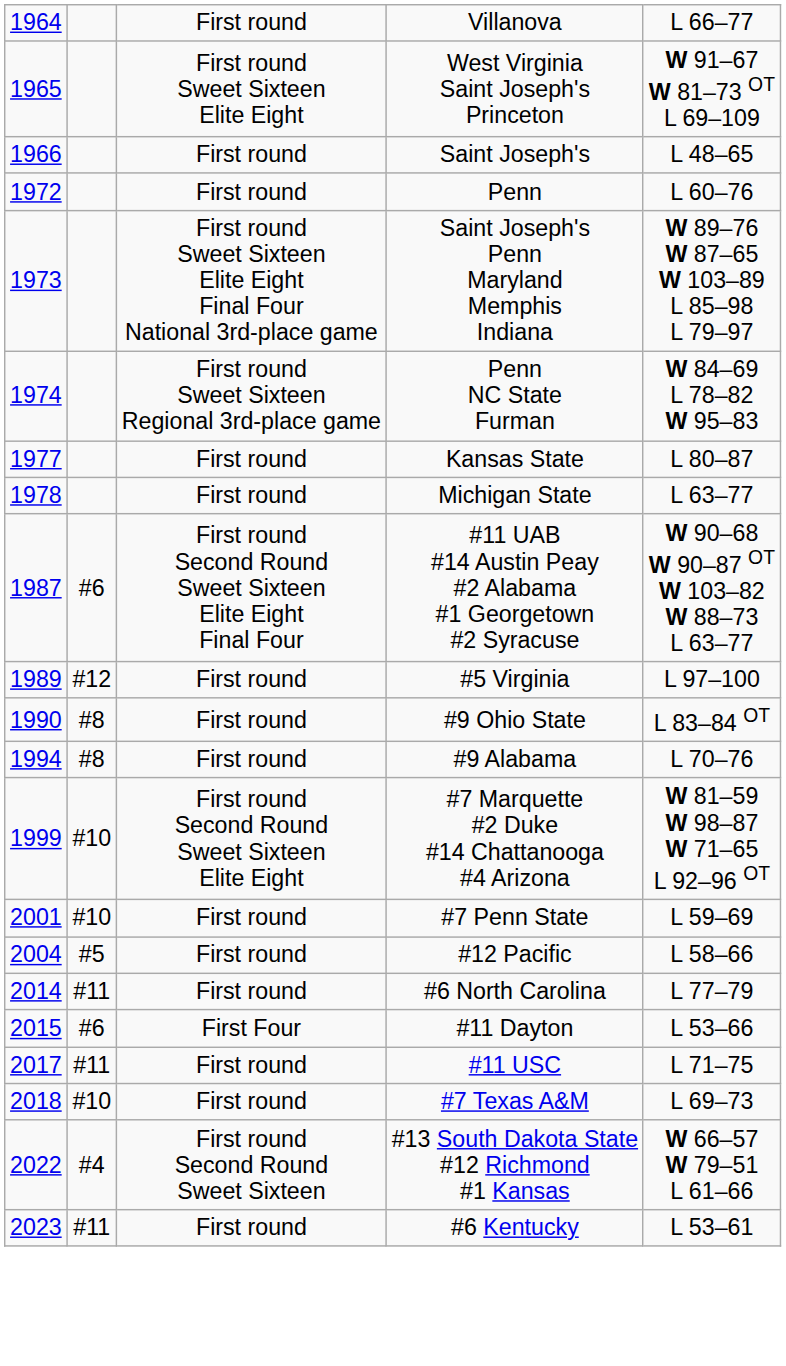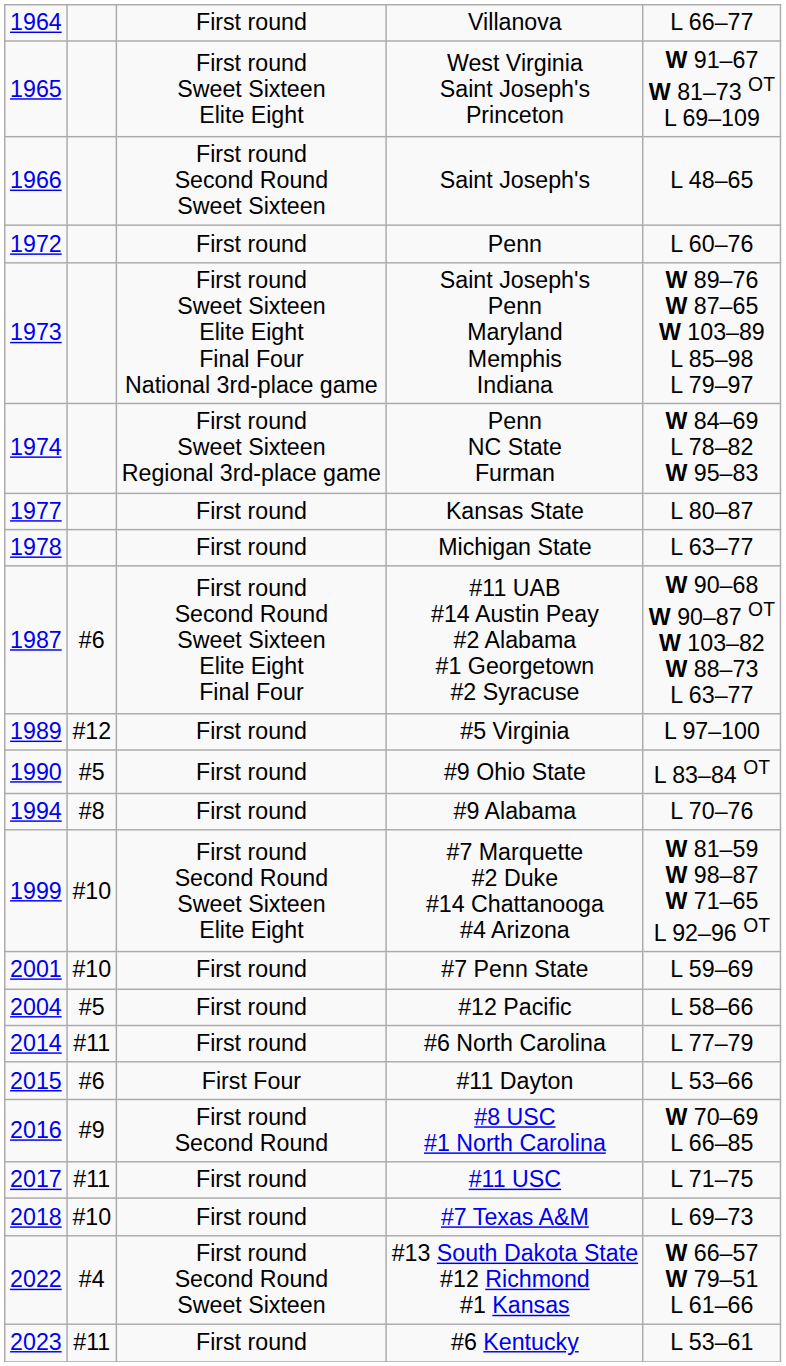Saint Joseph's | column 3: First round -> First round Second Round Sweet Sixteen
#9 Ohio State | column 2: #8 -> #5
+ row: 2016 | #9 | First round Second Round | #8 USC #1 North Carolina | W 70–69 L 66–85
